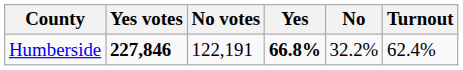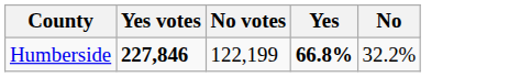- column: Turnout | 62.4%
Humberside | No votes: 122,191 -> 122,199
